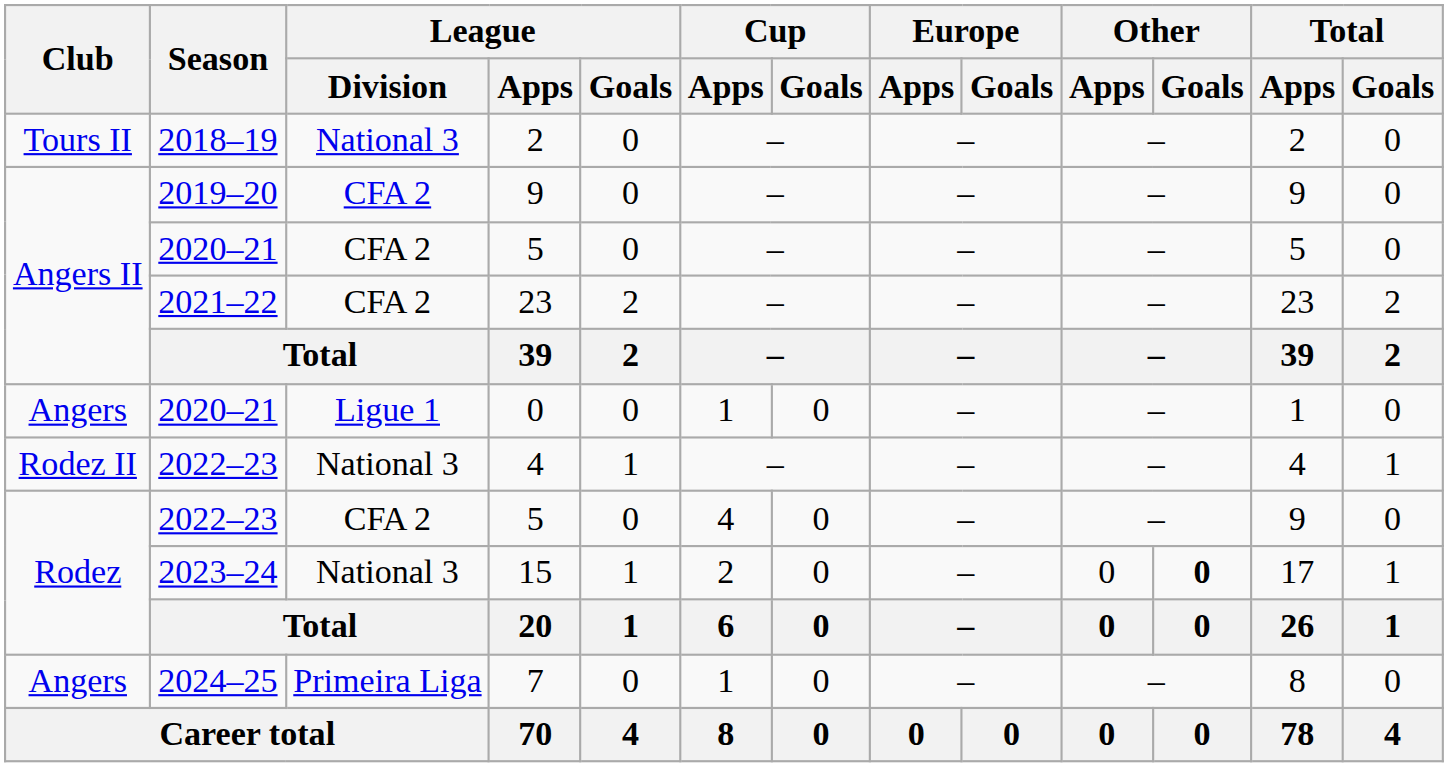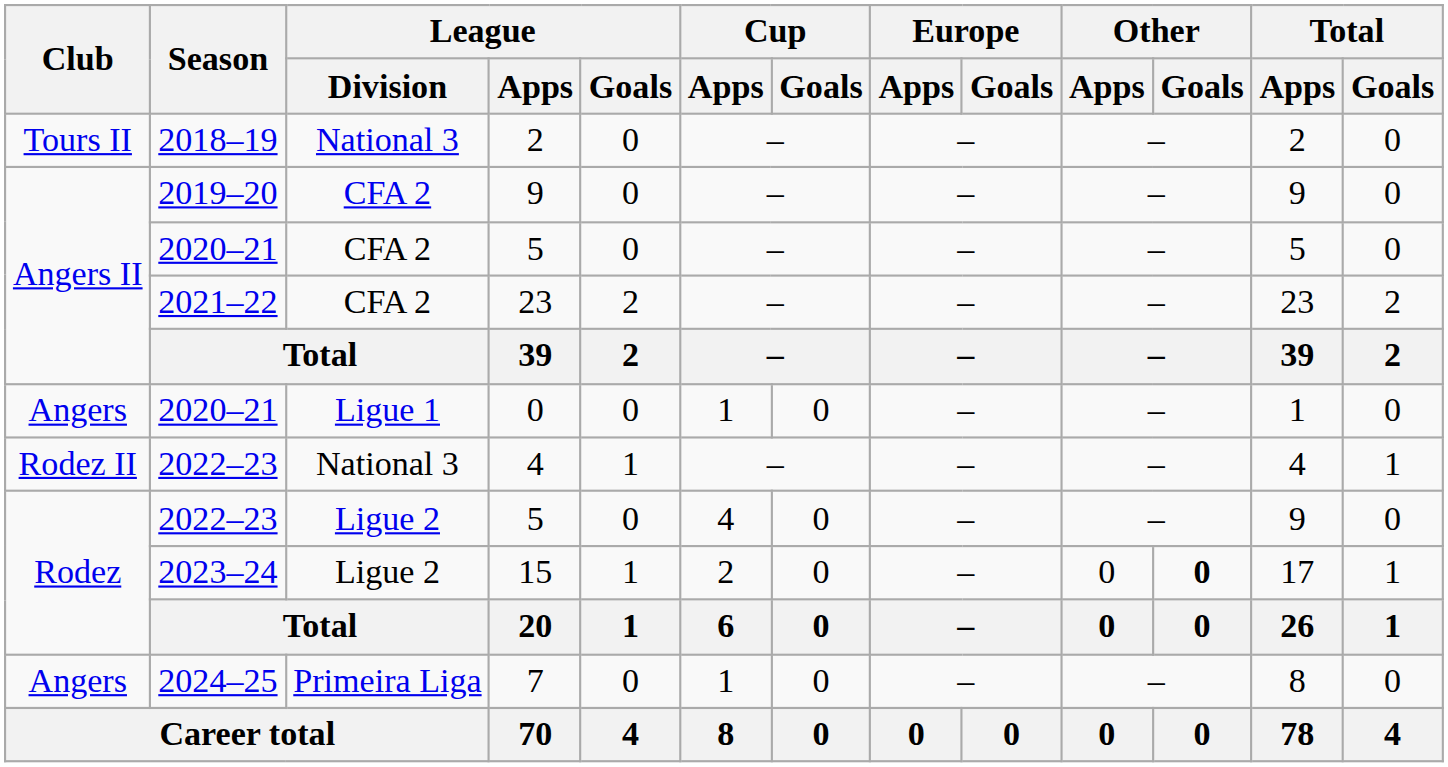2022–23 / 5 | League / Division: CFA 2 -> Ligue 2
15 | League / Division: National 3 -> Ligue 2
